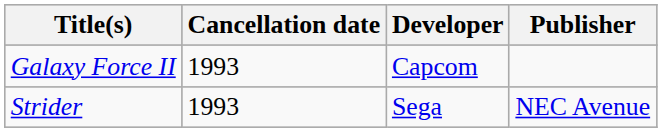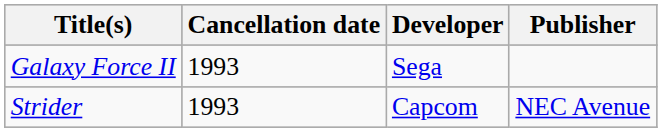Galaxy Force II | Developer: Capcom -> Sega
Strider | Developer: Sega -> Capcom
